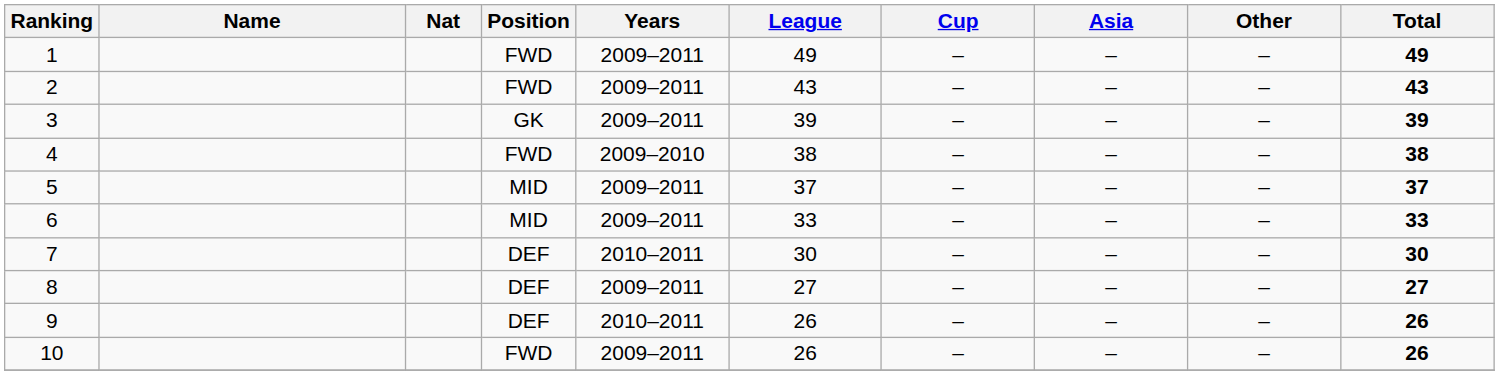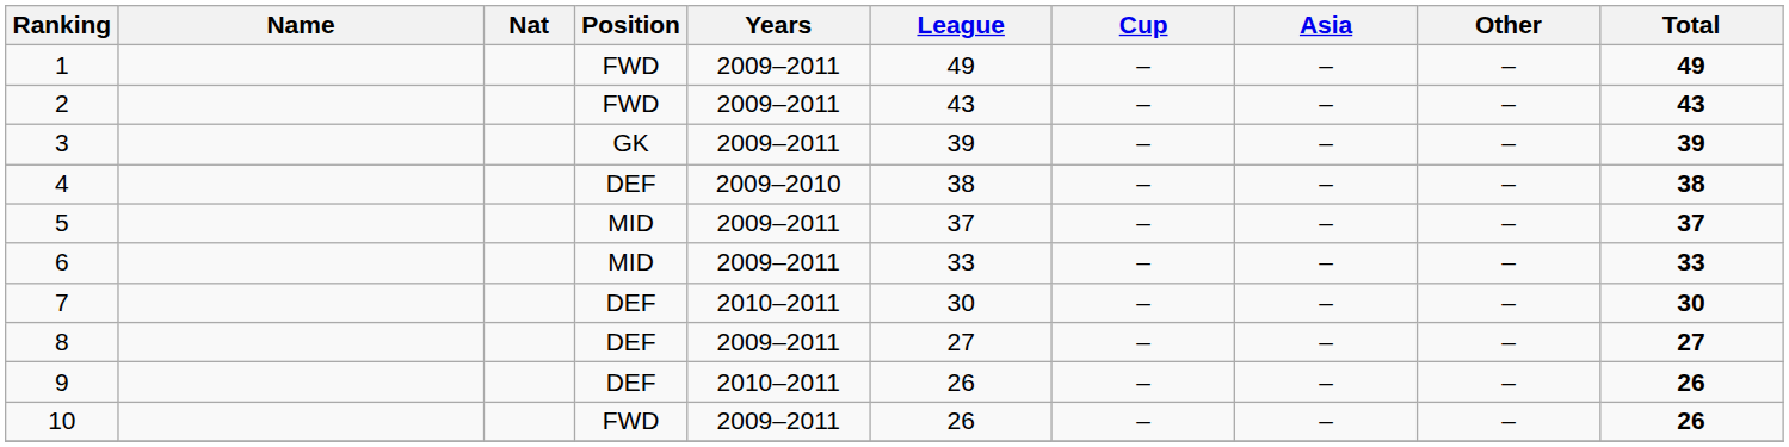4 | Position: FWD -> DEF
